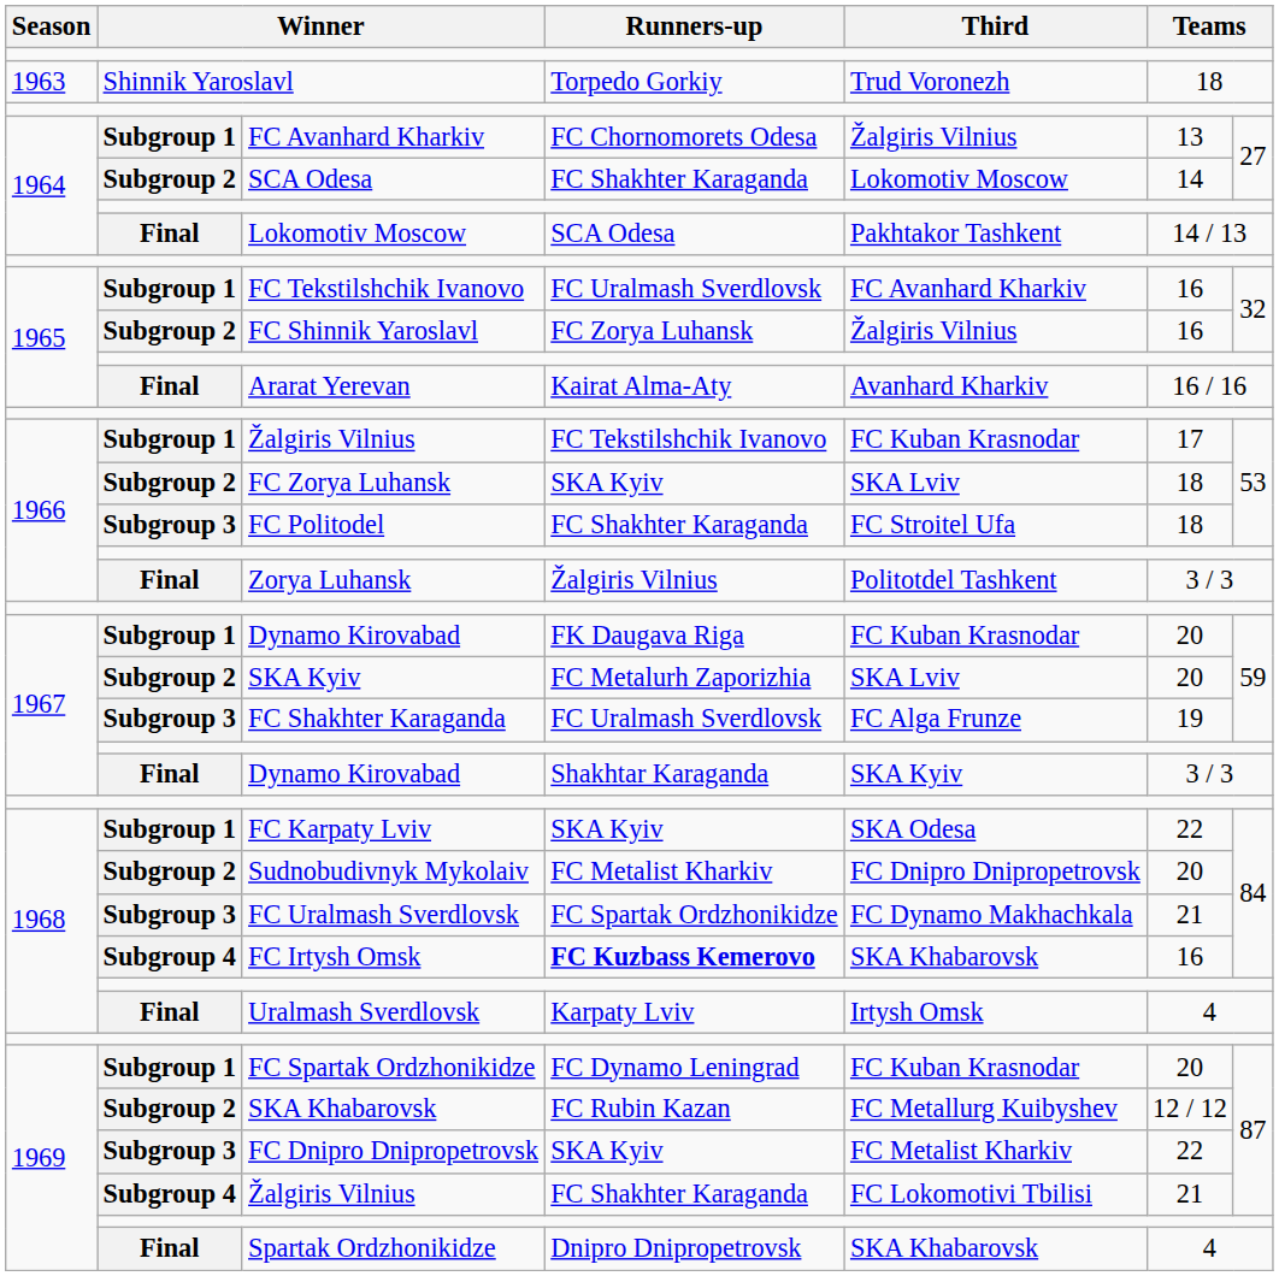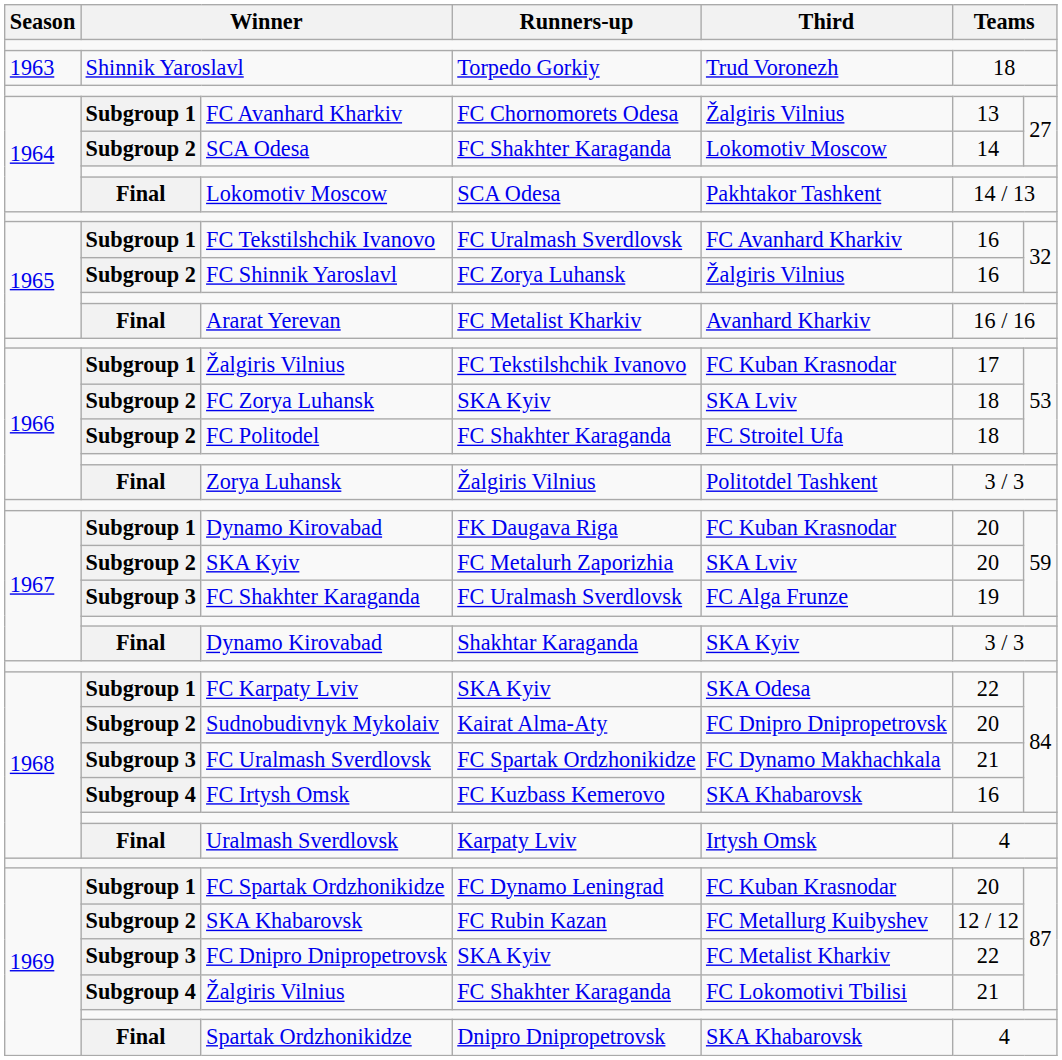Ararat Yerevan | Runners-up: Kairat Alma-Aty -> FC Metalist Kharkiv
FC Politodel | column 2: Subgroup 3 -> Subgroup 2
Sudnobudivnyk Mykolaiv | Runners-up: FC Metalist Kharkiv -> Kairat Alma-Aty
FC Irtysh Omsk | Runners-up: bold -> normal
